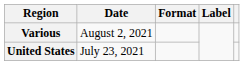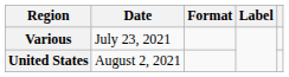Various | Date: August 2, 2021 -> July 23, 2021
United States | Date: July 23, 2021 -> August 2, 2021
